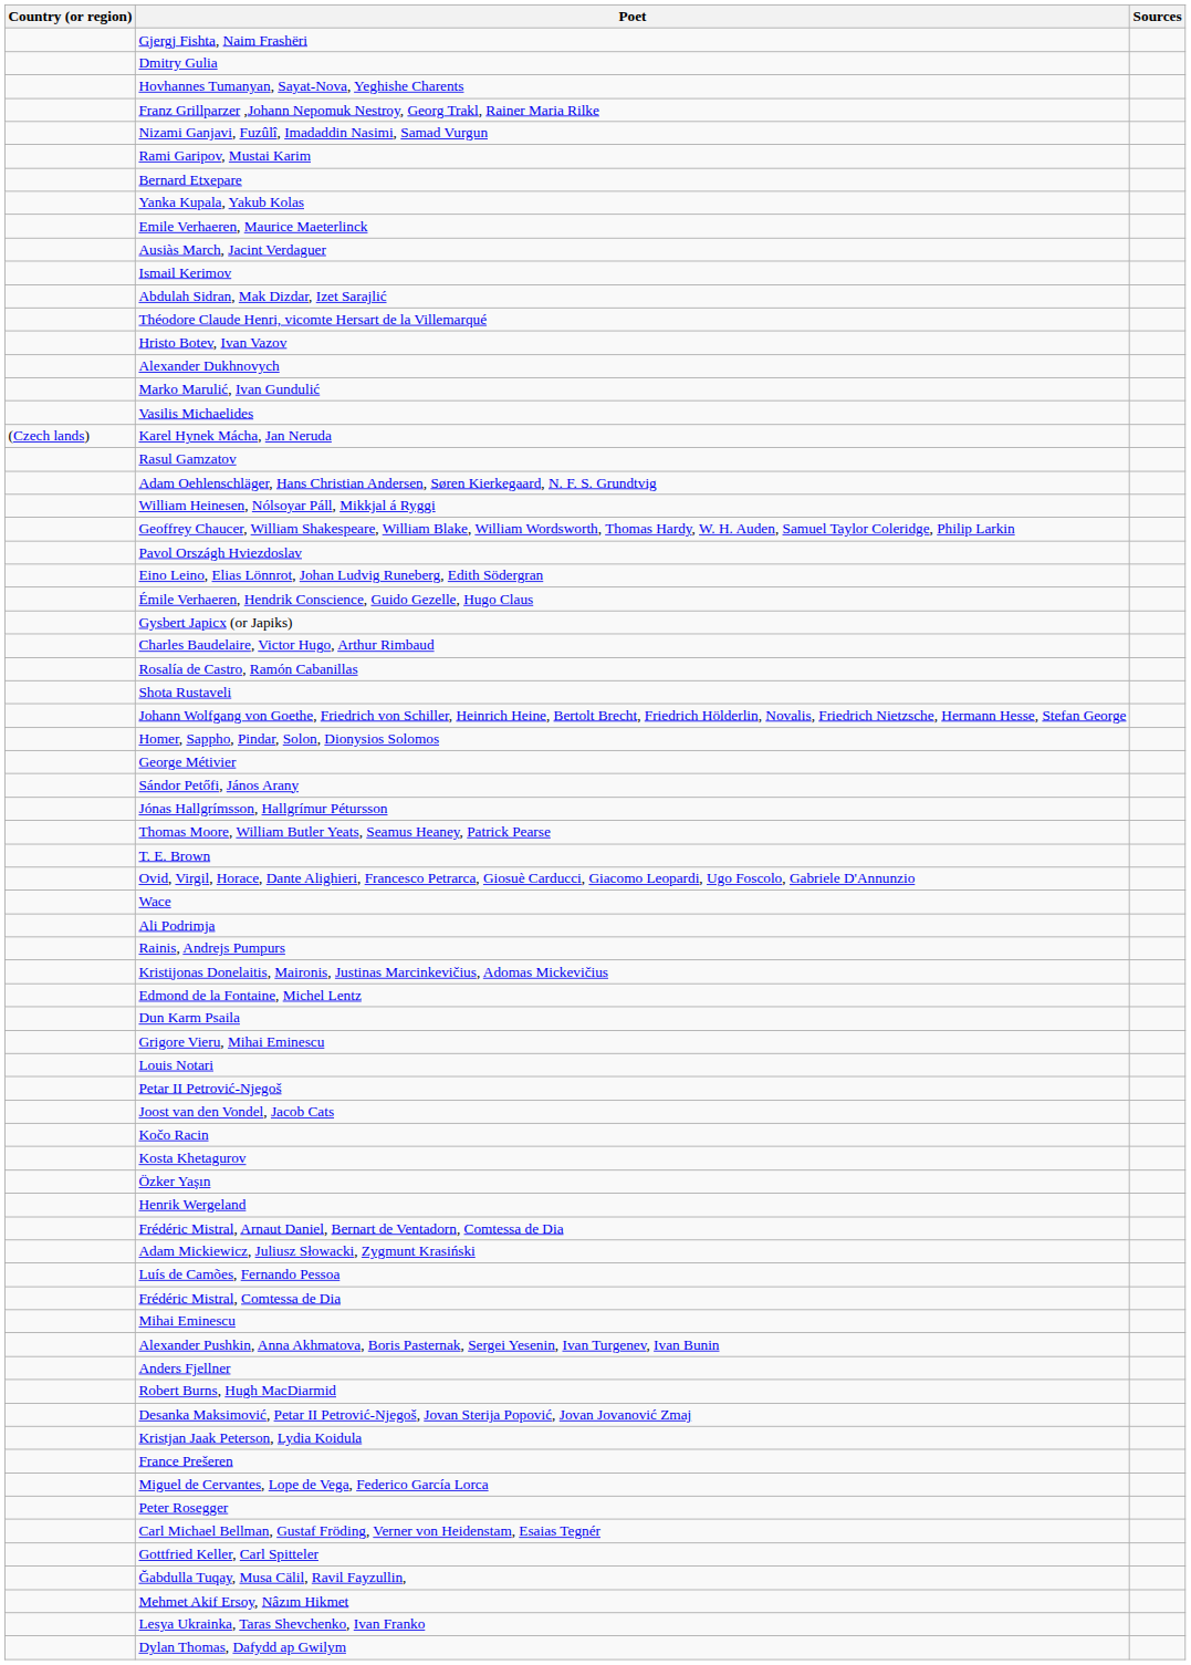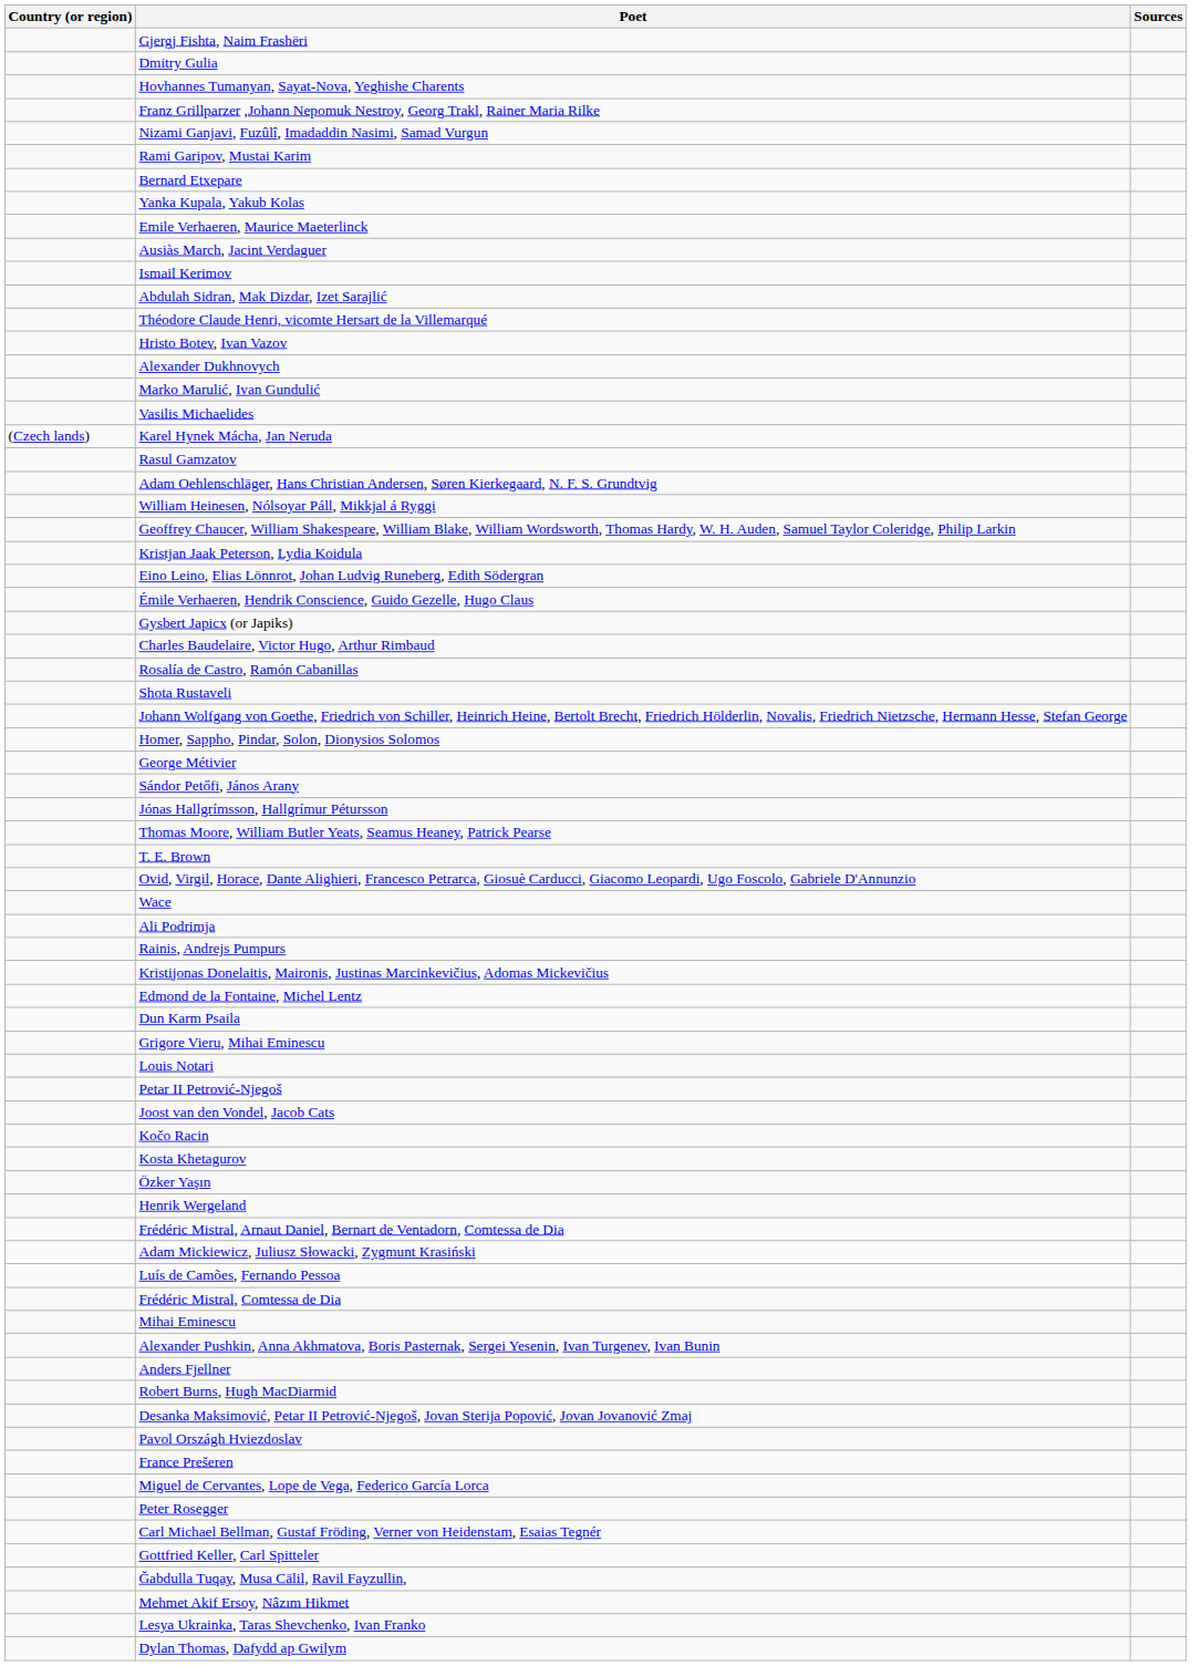rows swapped: Kristjan Jaak Peterson, Lydia Koidula <-> Pavol Országh Hviezdoslav
